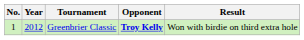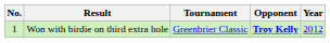columns swapped: Year <-> Result
